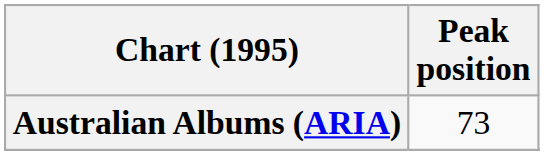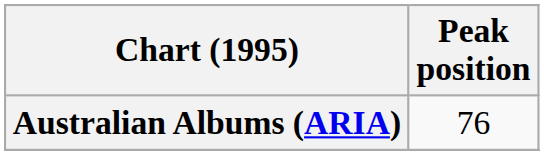Australian Albums (ARIA) | Peak position: 73 -> 76
